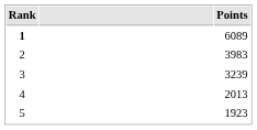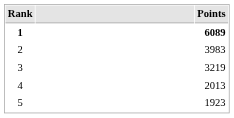1 | Points: normal -> bold
3 | Points: 3239 -> 3219
